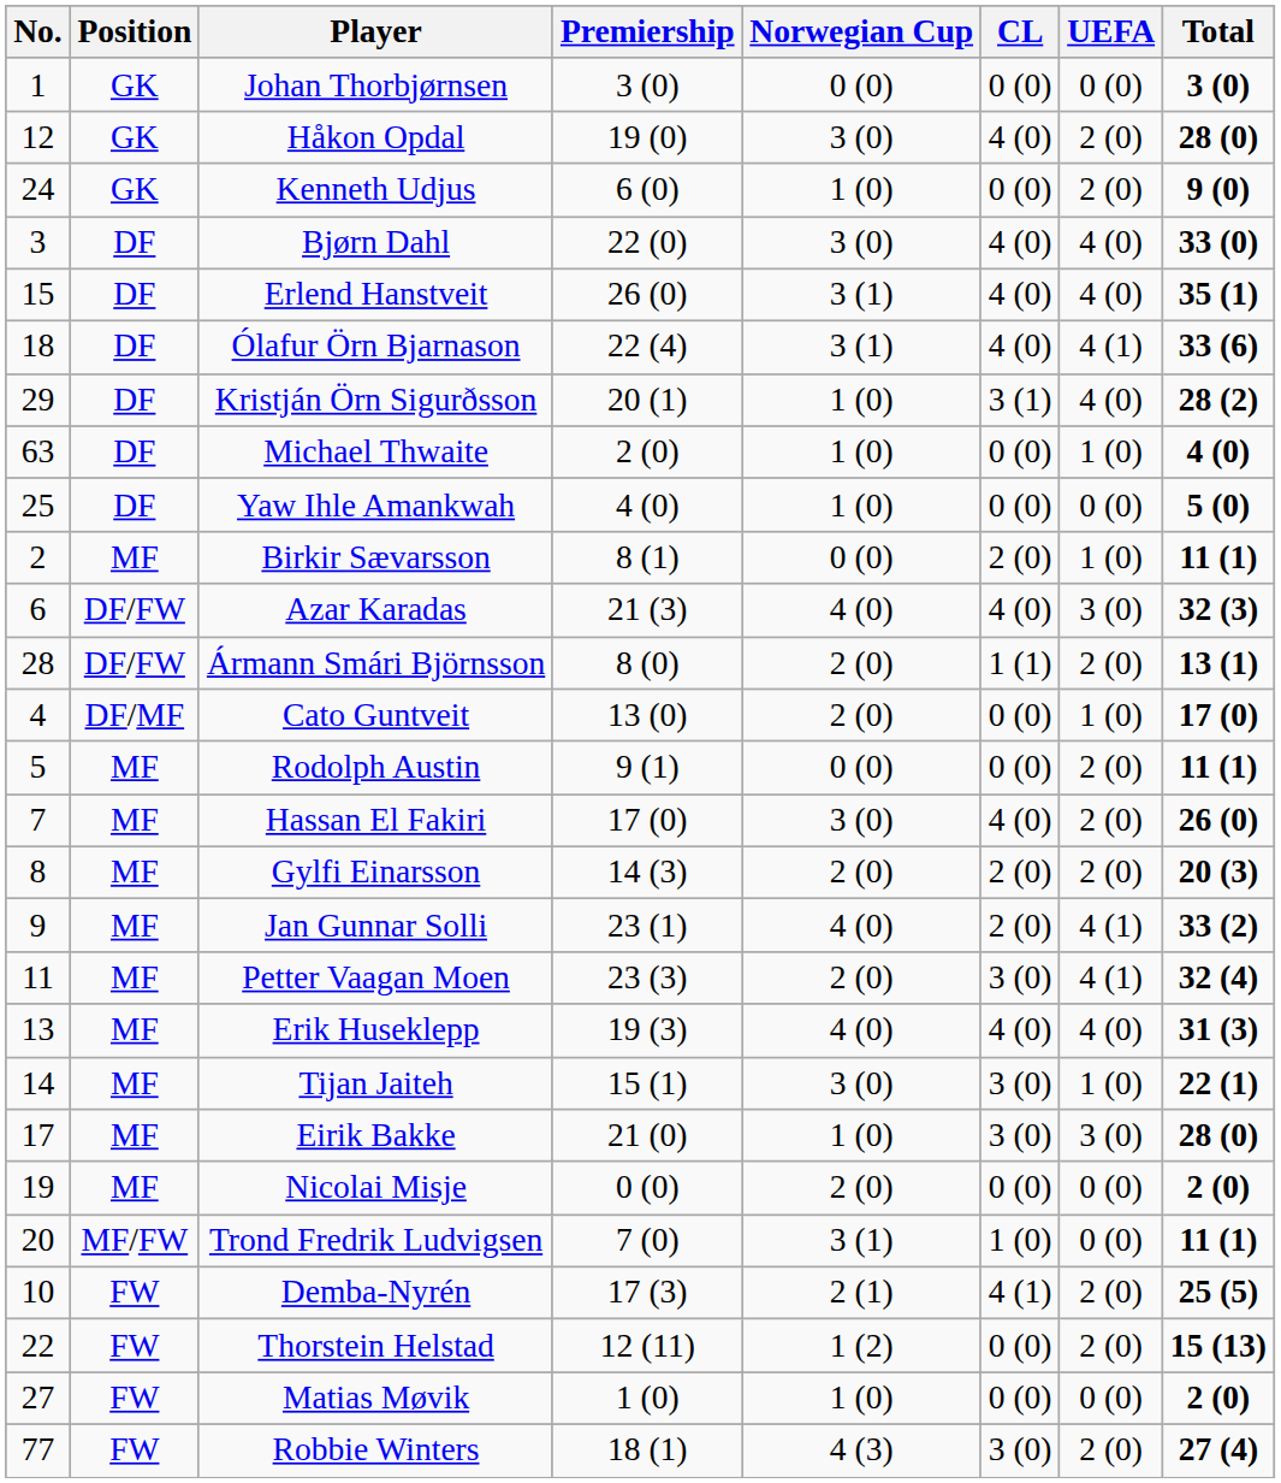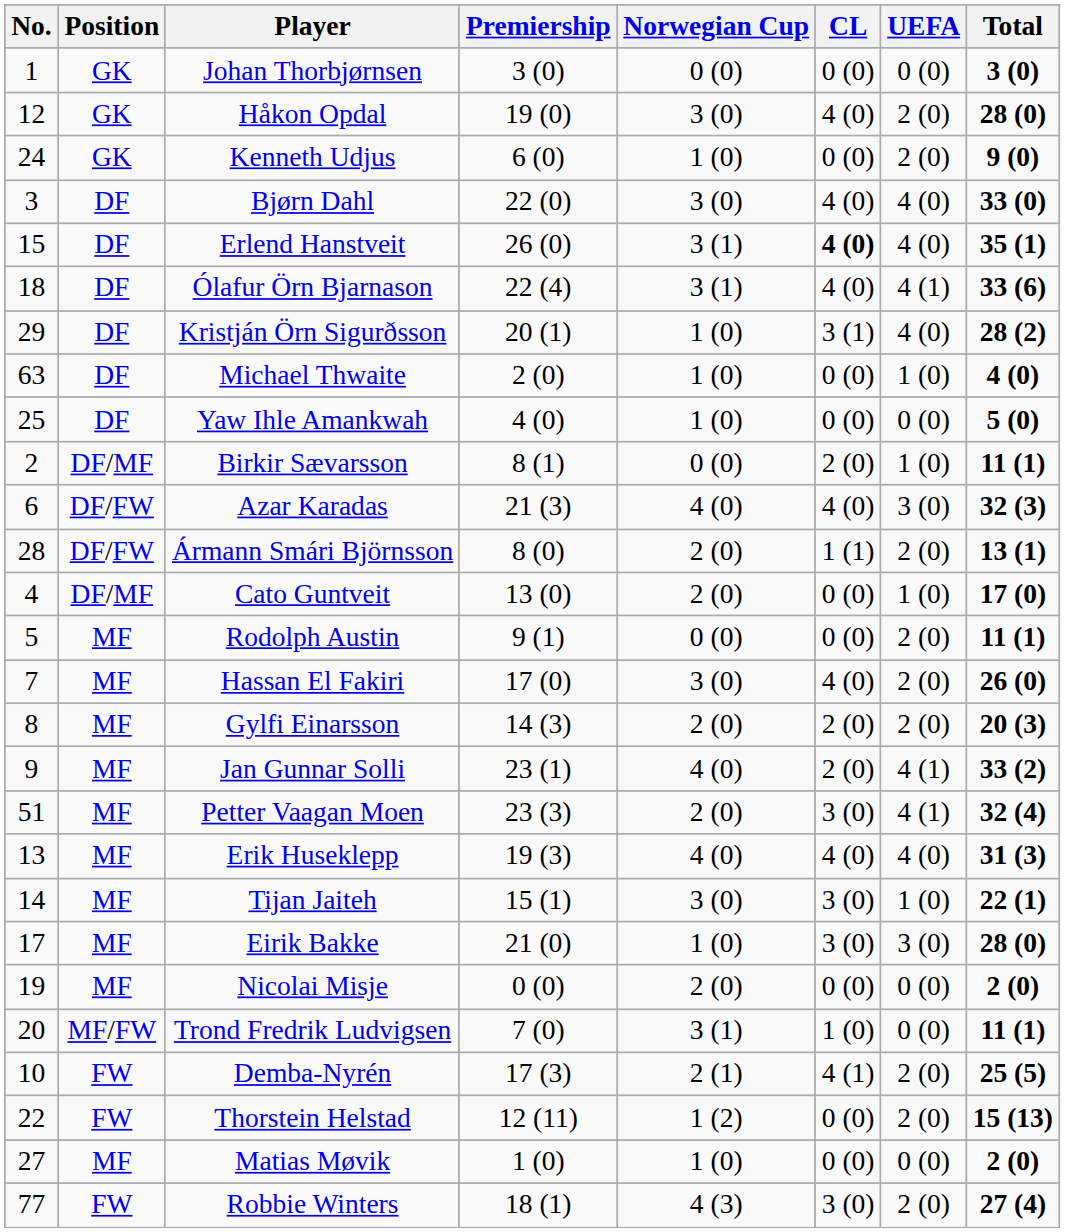Erlend Hanstveit | CL: normal -> bold
Birkir Sævarsson | Position: MF -> DF/MF
Petter Vaagan Moen | No.: 11 -> 51
Matias Møvik | Position: FW -> MF
